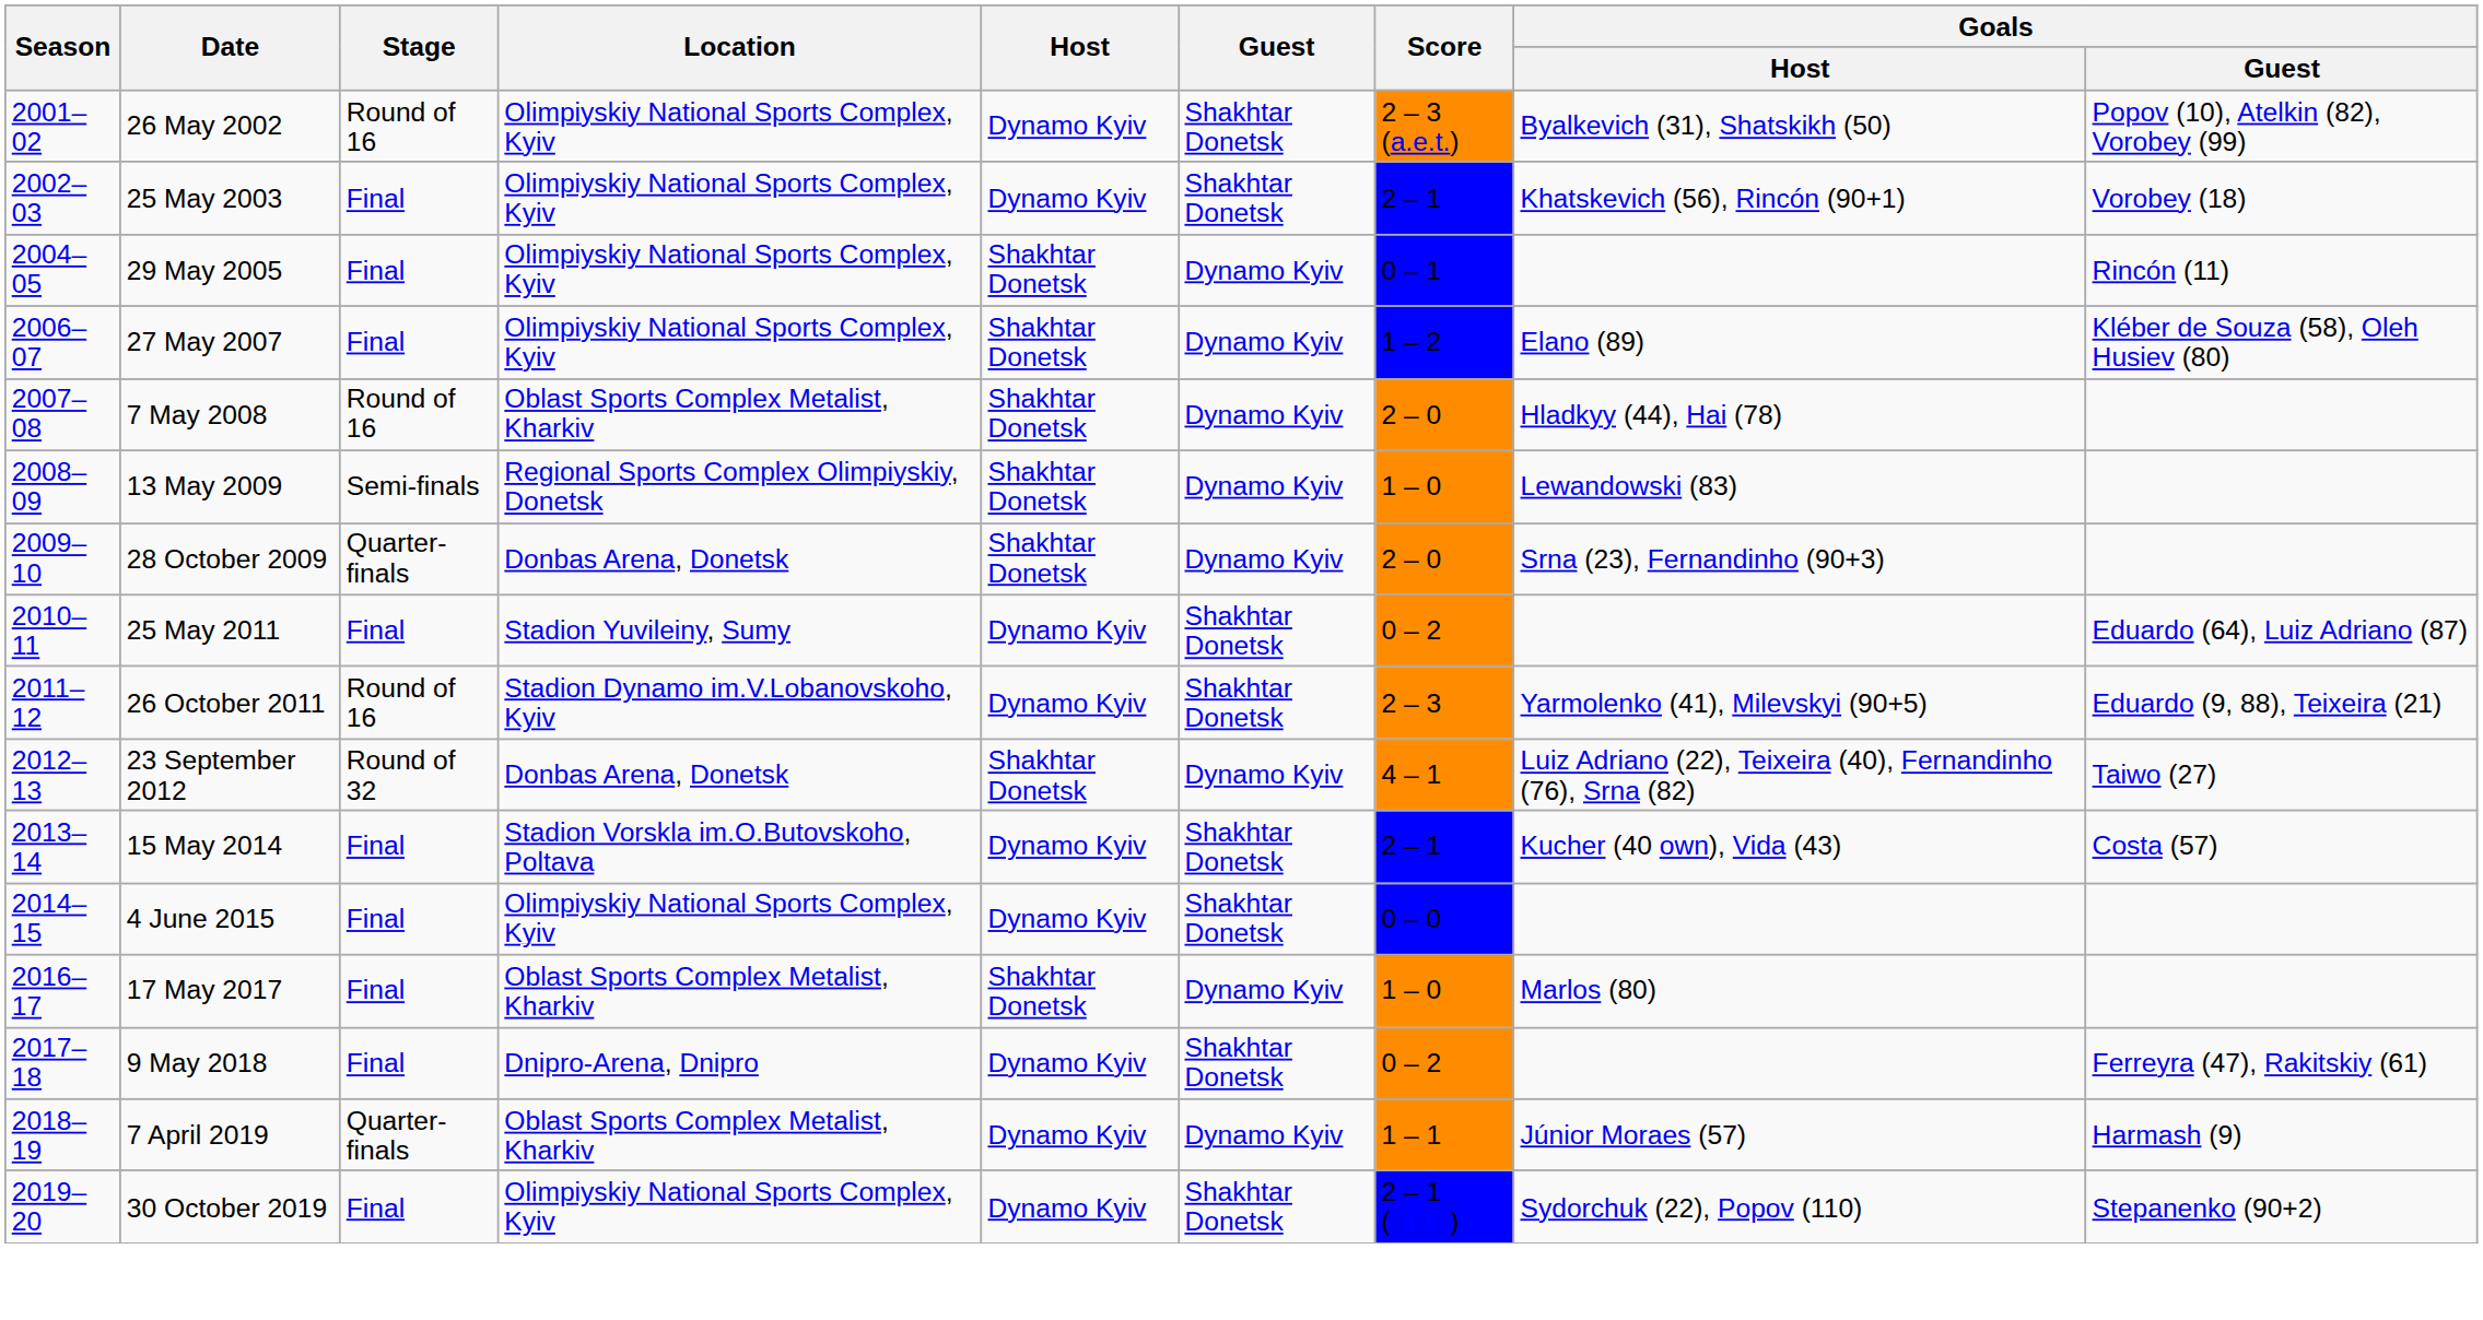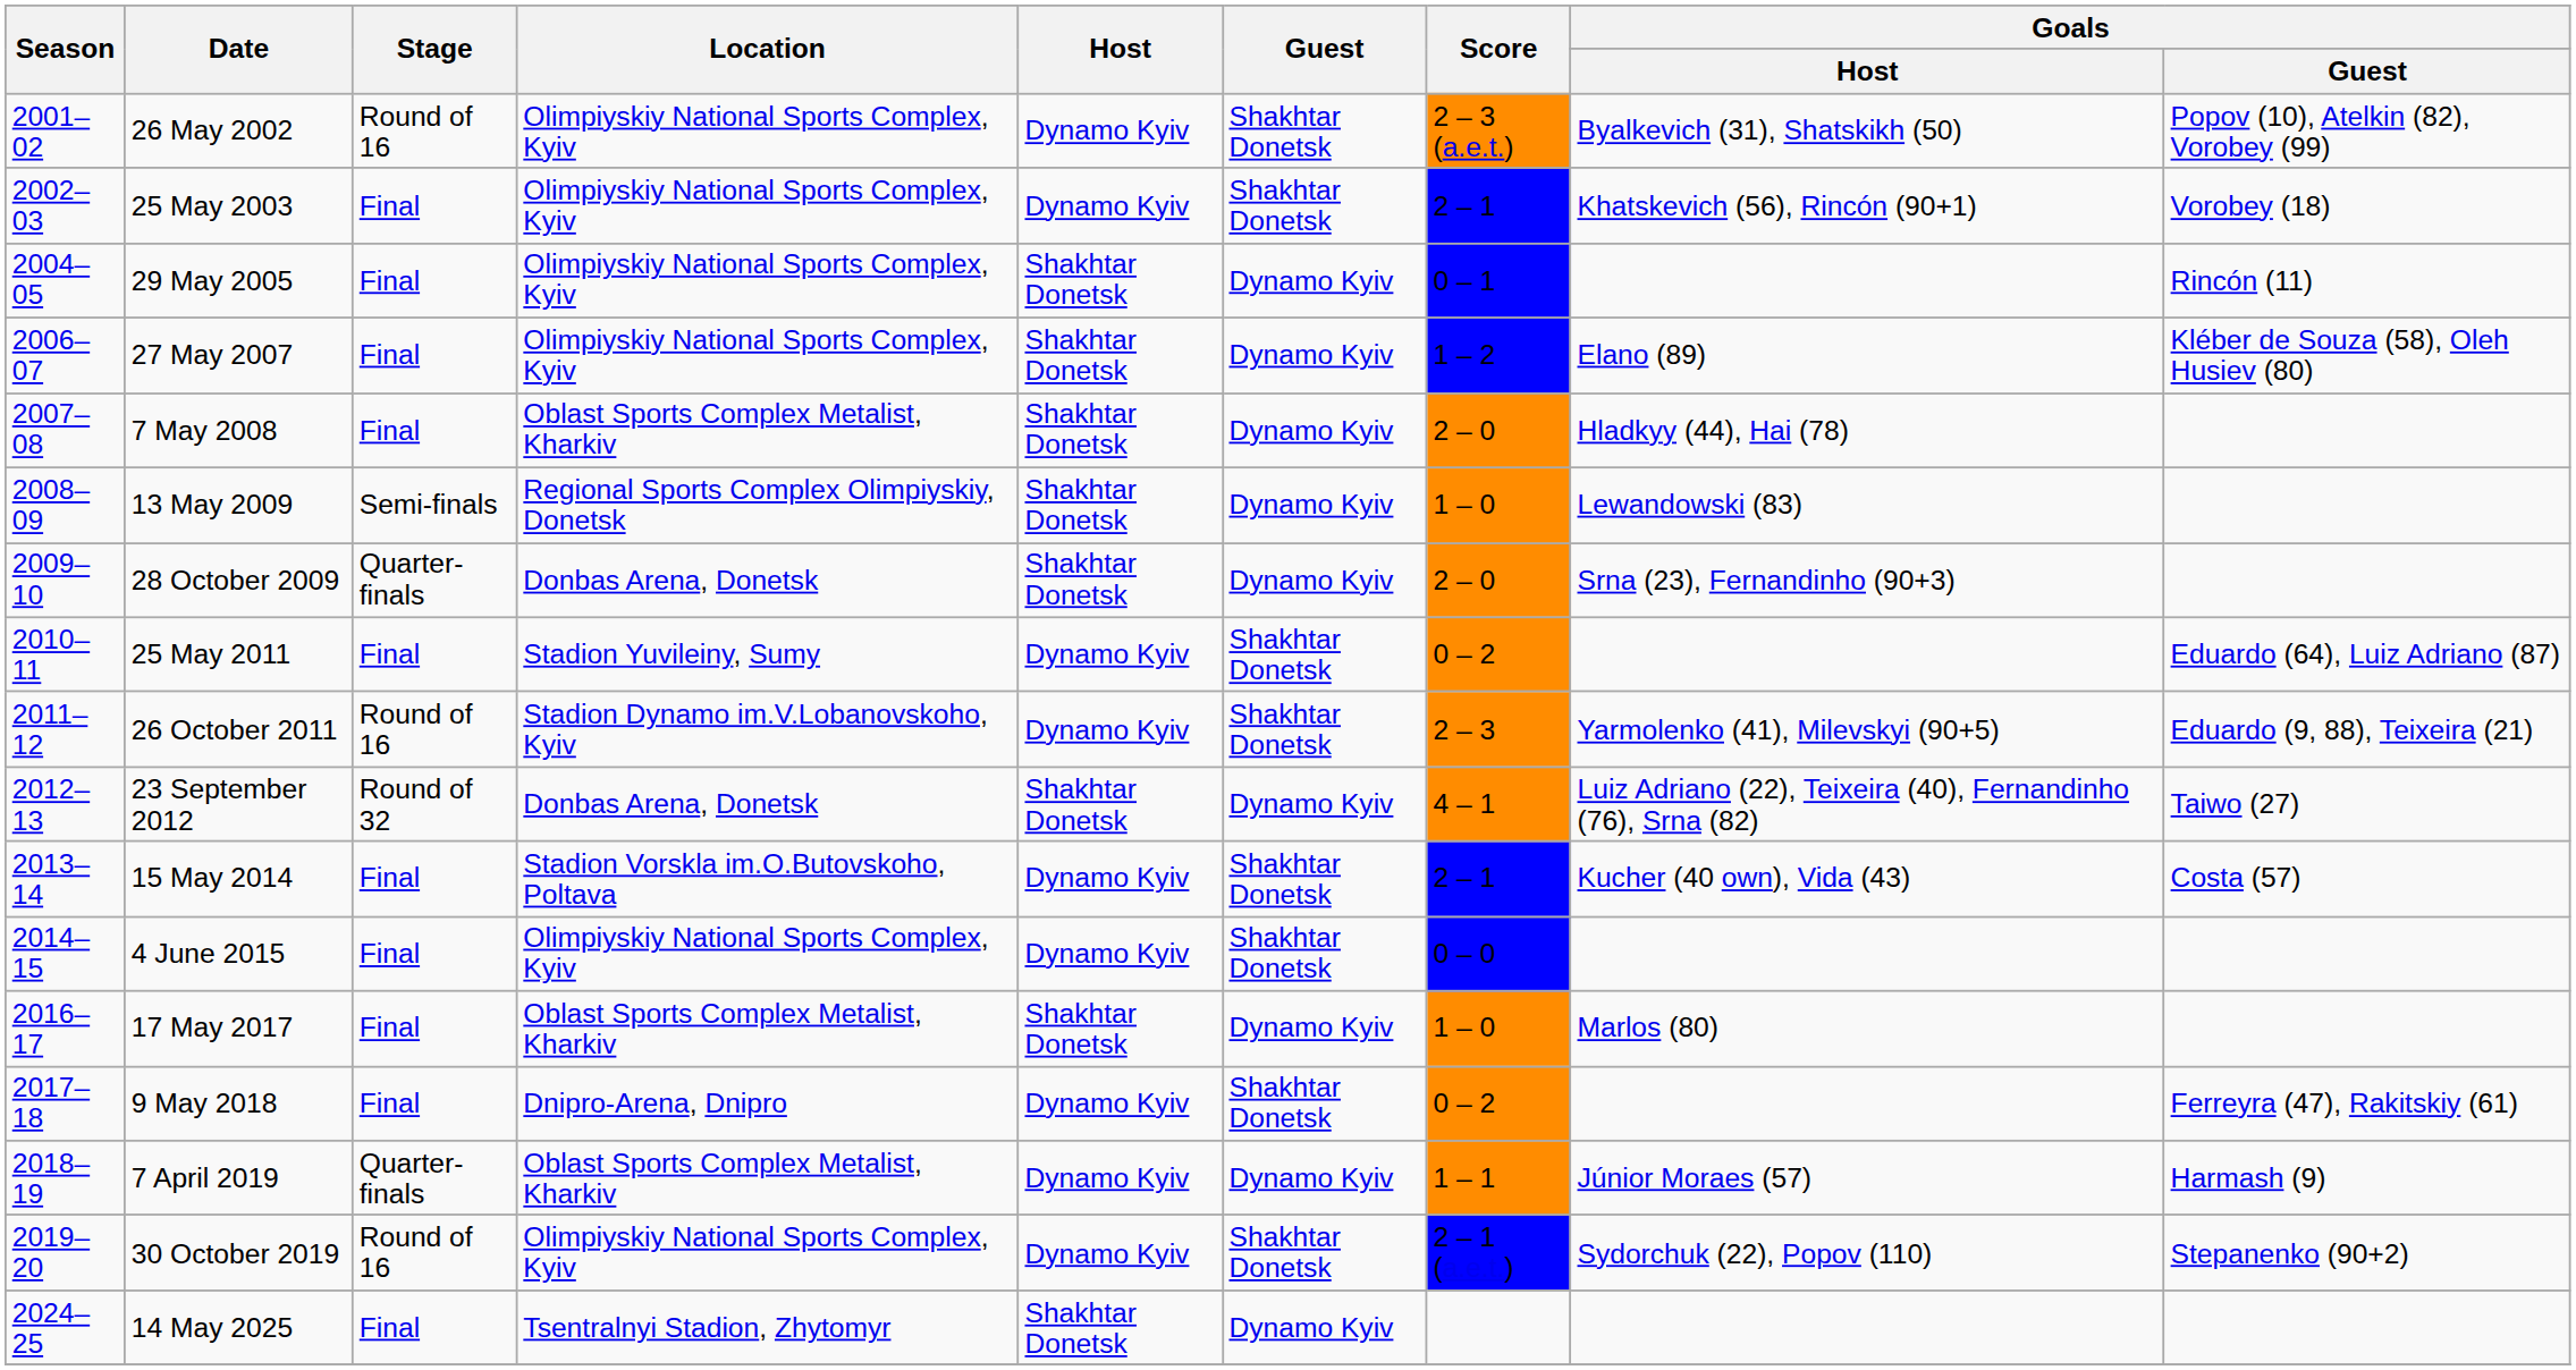7 May 2008 | Stage: Round of 16 -> Final
30 October 2019 | Stage: Final -> Round of 16
+ row: 2024–25 | 14 May 2025 | Final | Tsentralnyi Stadion, Zhytomyr | Shakhtar Donetsk | Dynamo Kyiv
